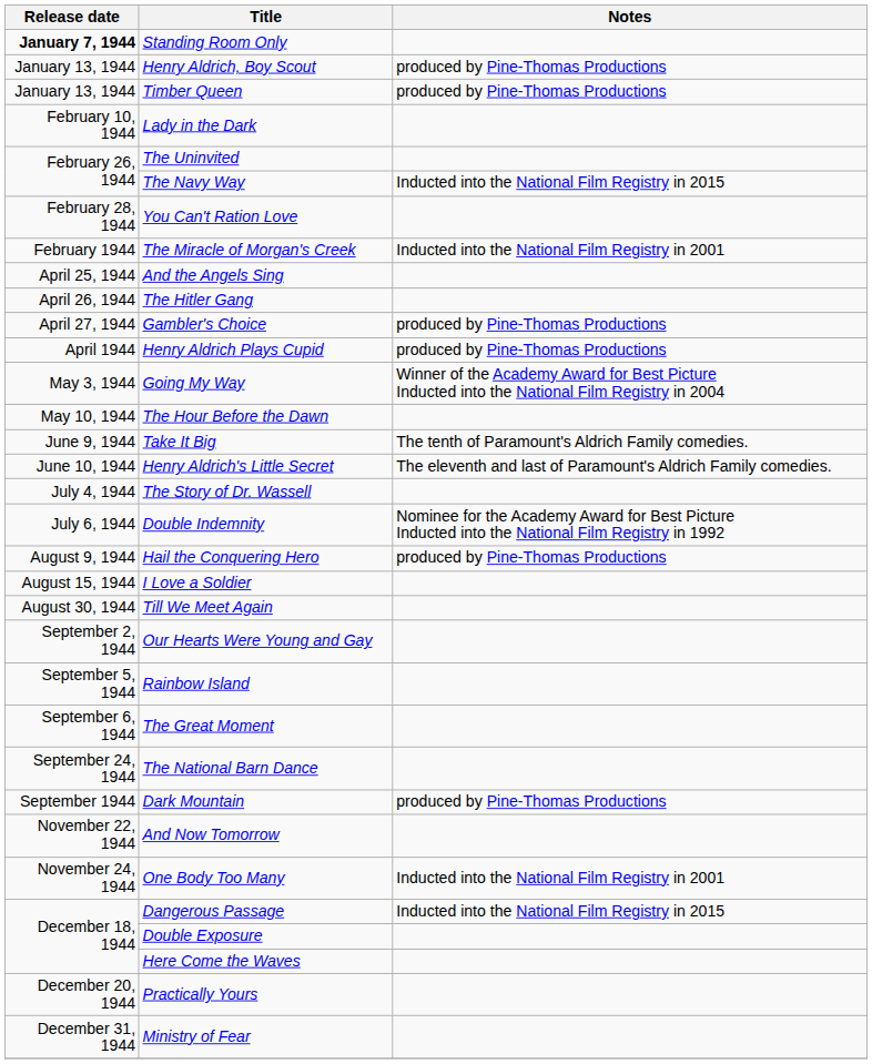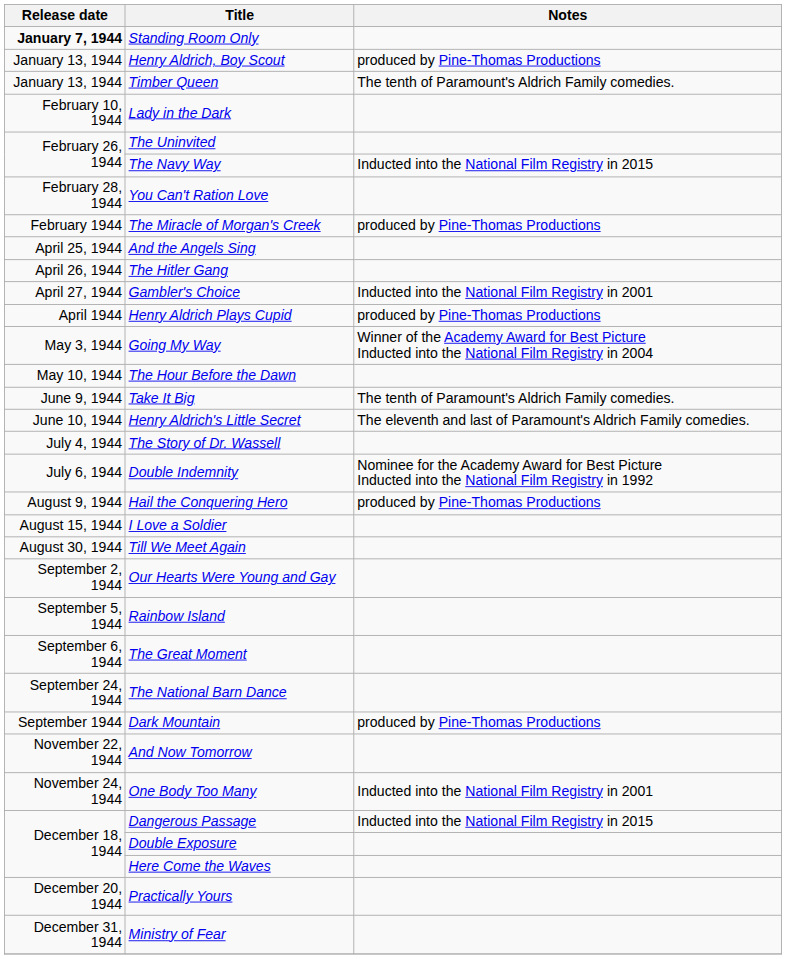Timber Queen | Notes: produced by Pine-Thomas Productions -> The tenth of Paramount's Aldrich Family comedies.
The Miracle of Morgan's Creek | Notes: Inducted into the National Film Registry in 2001 -> produced by Pine-Thomas Productions
Gambler's Choice | Notes: produced by Pine-Thomas Productions -> Inducted into the National Film Registry in 2001
